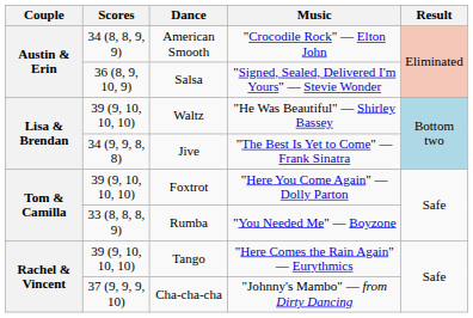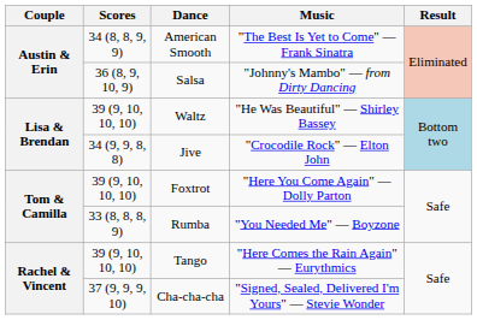American Smooth | Music: "Crocodile Rock" — Elton John -> "The Best Is Yet to Come" — Frank Sinatra
Salsa | Music: "Signed, Sealed, Delivered I'm Yours" — Stevie Wonder -> "Johnny's Mambo" — from Dirty Dancing
Jive | Music: "The Best Is Yet to Come" — Frank Sinatra -> "Crocodile Rock" — Elton John
Cha-cha-cha | Music: "Johnny's Mambo" — from Dirty Dancing -> "Signed, Sealed, Delivered I'm Yours" — Stevie Wonder
